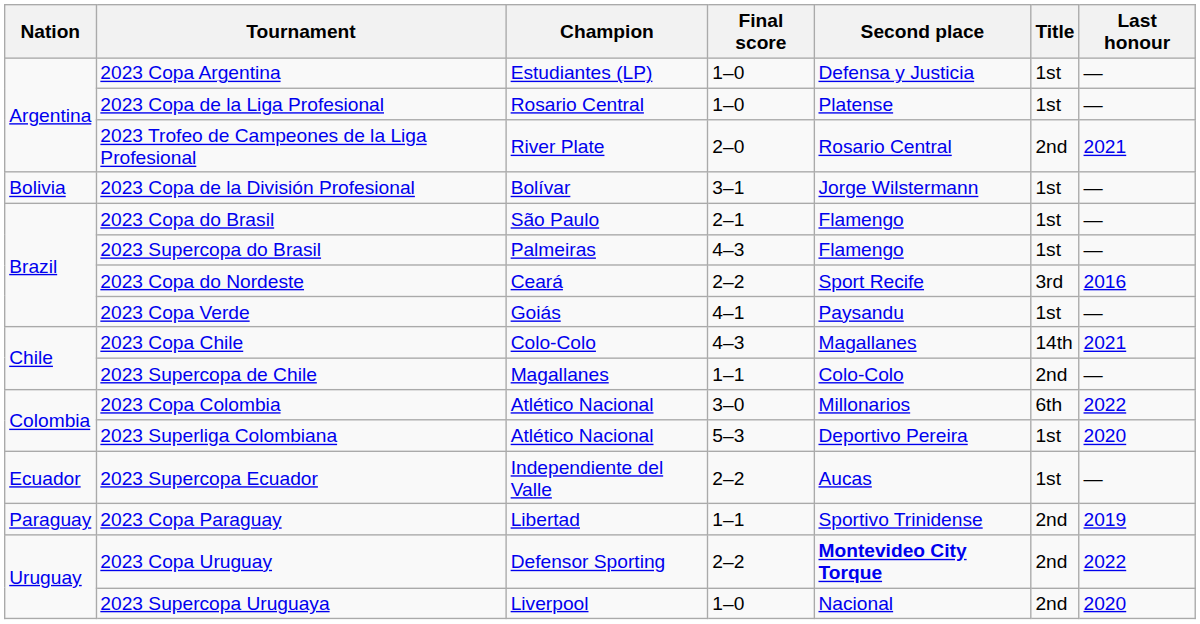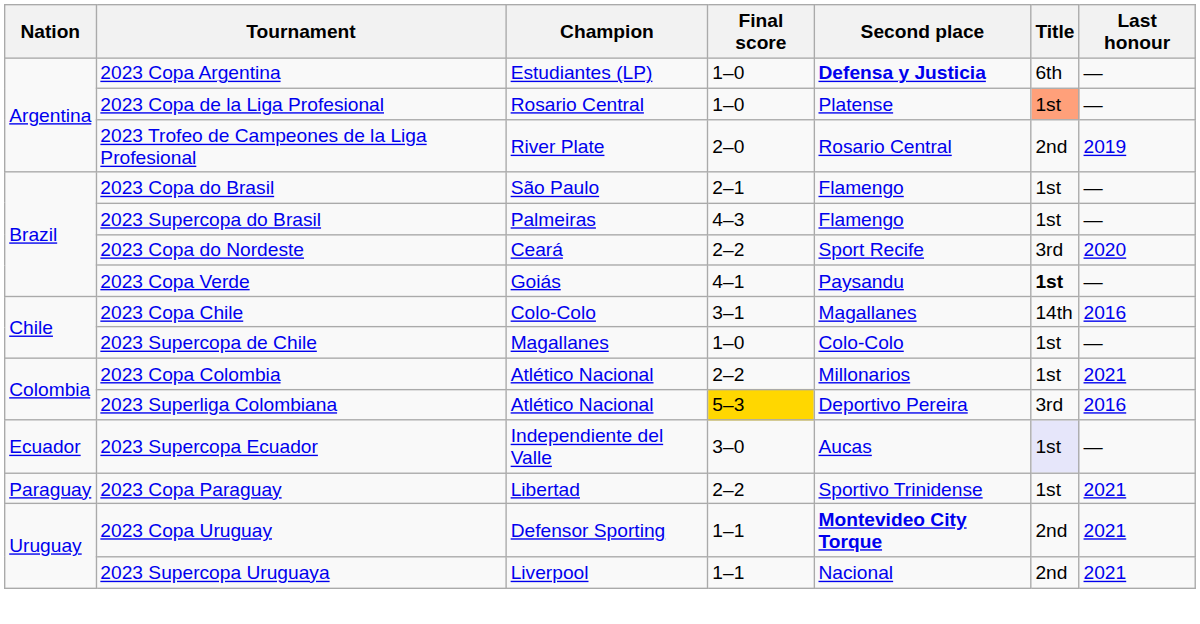2023 Copa Argentina | Second place: normal -> bold
2023 Copa Argentina | Title: 1st -> 6th
2023 Copa de la Liga Profesional | Title: no background -> lightsalmon background
2023 Trofeo de Campeones de la Liga Profesional | Last honour: 2021 -> 2019
- row: Bolivia | 2023 Copa de la División Profesional | Bolívar | 3–1 | Jorge Wilstermann | 1st | —
2023 Copa do Nordeste | Last honour: 2016 -> 2020
2023 Copa Verde | Title: normal -> bold
2023 Copa Chile | Final score: 4–3 -> 3–1
2023 Copa Chile | Last honour: 2021 -> 2016
2023 Supercopa de Chile | Final score: 1–1 -> 1–0
2023 Supercopa de Chile | Title: 2nd -> 1st
2023 Copa Colombia | Final score: 3–0 -> 2–2
2023 Copa Colombia | Title: 6th -> 1st
2023 Copa Colombia | Last honour: 2022 -> 2021
2023 Superliga Colombiana | Final score: no background -> gold background
2023 Superliga Colombiana | Title: 1st -> 3rd
2023 Superliga Colombiana | Last honour: 2020 -> 2016
2023 Supercopa Ecuador | Final score: 2–2 -> 3–0
2023 Supercopa Ecuador | Title: no background -> lavender background
2023 Copa Paraguay | Final score: 1–1 -> 2–2
2023 Copa Paraguay | Title: 2nd -> 1st
2023 Copa Paraguay | Last honour: 2019 -> 2021
2023 Copa Uruguay | Final score: 2–2 -> 1–1
2023 Copa Uruguay | Last honour: 2022 -> 2021
2023 Supercopa Uruguaya | Final score: 1–0 -> 1–1
2023 Supercopa Uruguaya | Last honour: 2020 -> 2021
